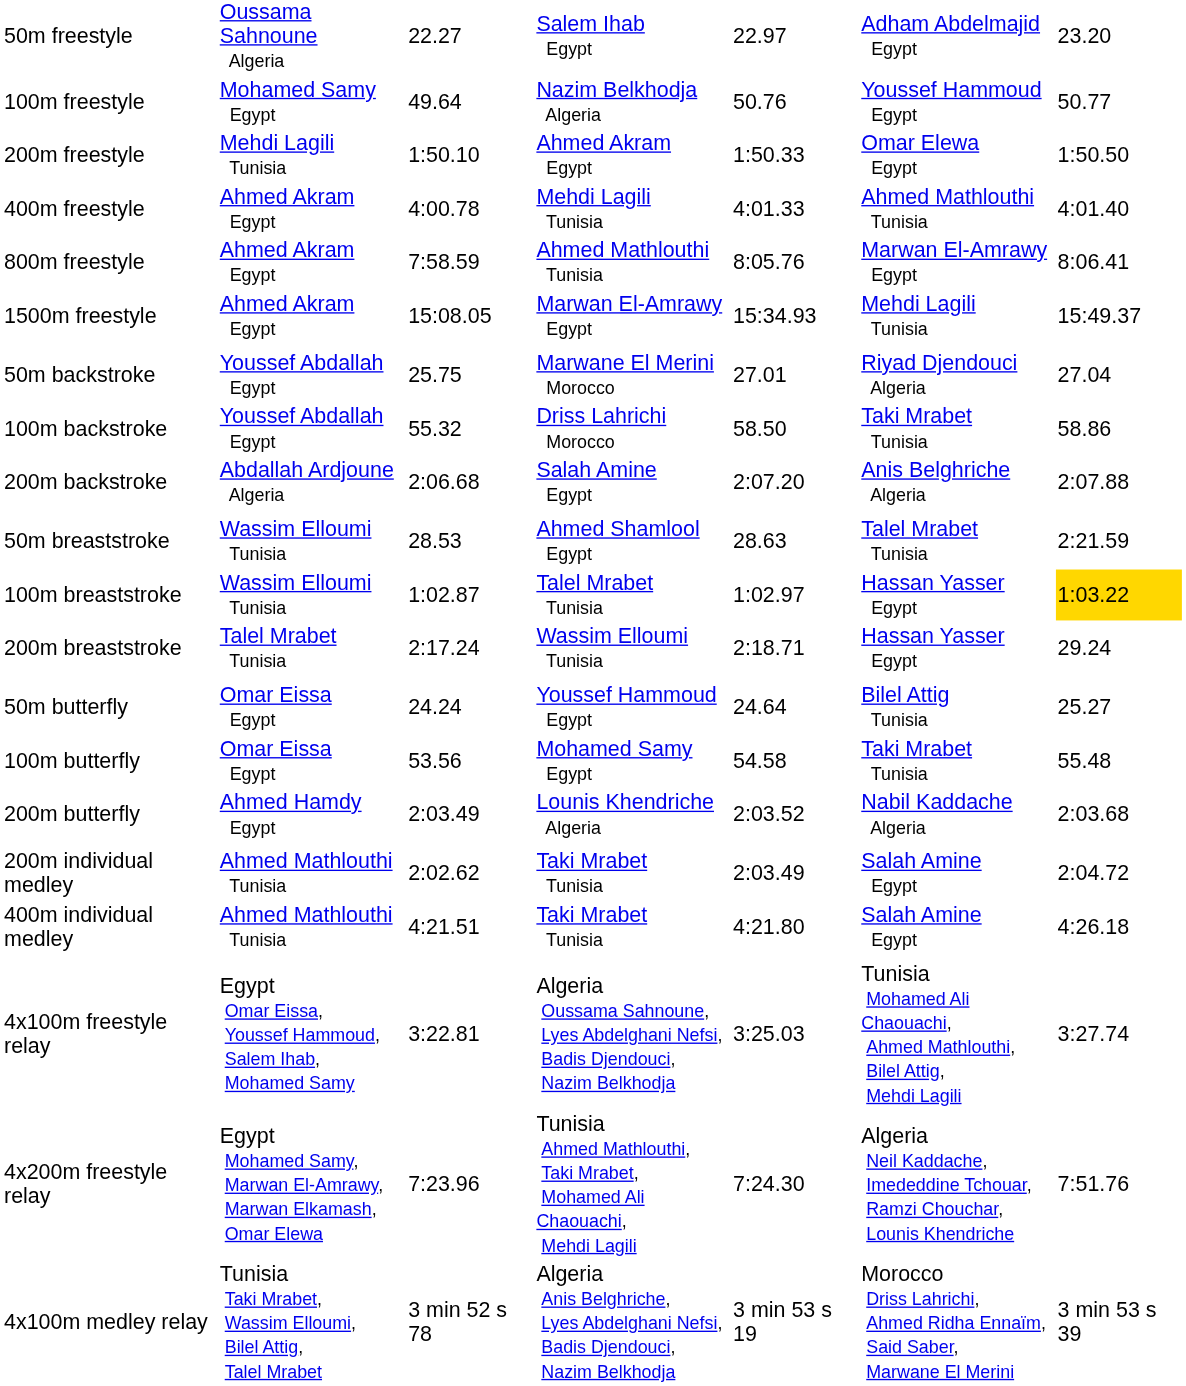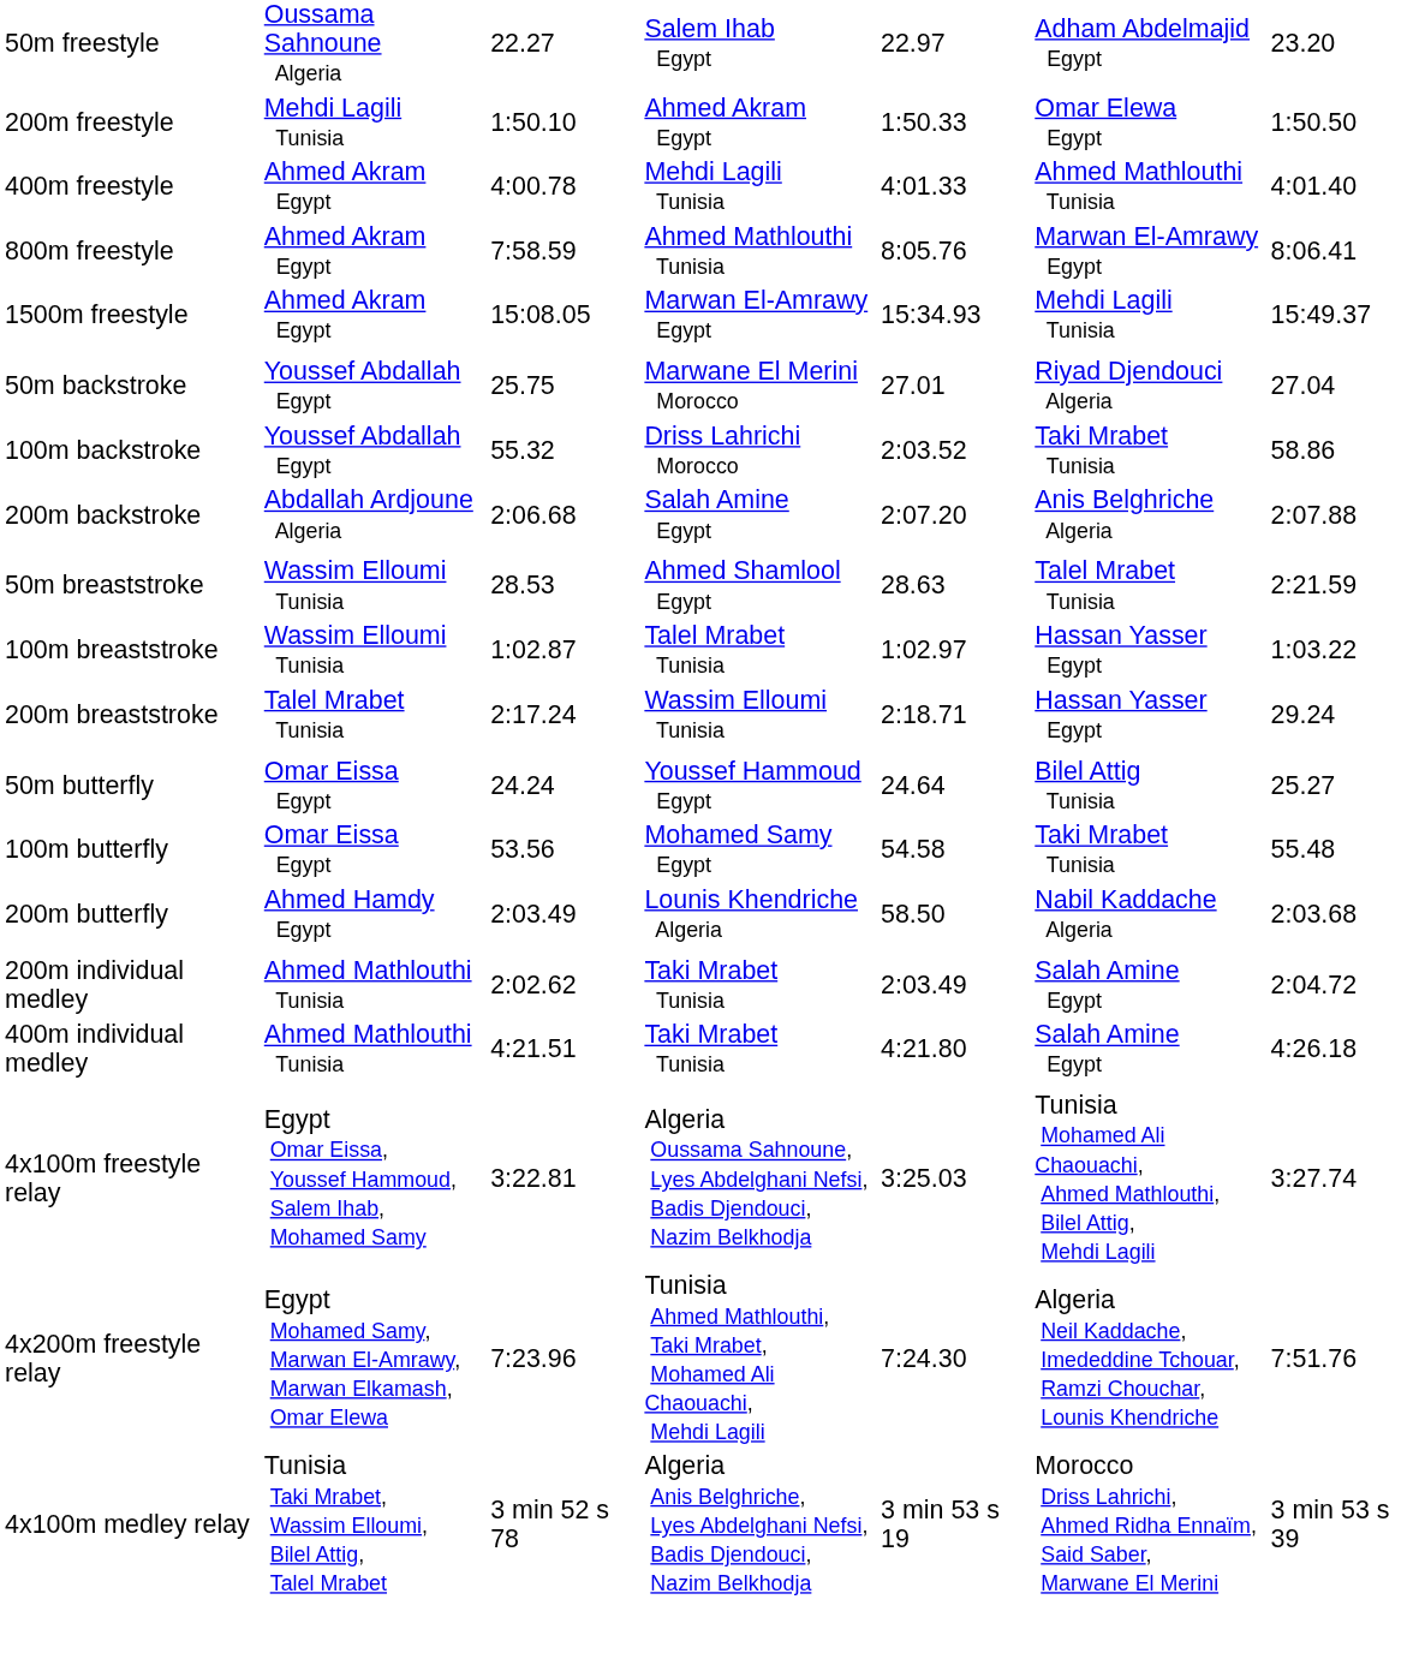- row: 100m freestyle | Mohamed Samy Egypt | 49.64 | Nazim Belkhodja Algeria | 50.76 | Youssef Hammoud Egypt | 50.77
100m backstroke | column 5: 58.50 -> 2:03.52
100m breaststroke | column 7: gold background -> no background
200m butterfly | column 5: 2:03.52 -> 58.50
